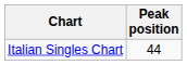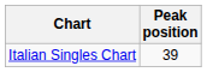Italian Singles Chart | Peak position: 44 -> 39
